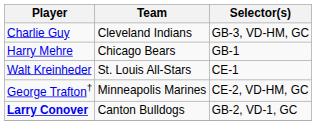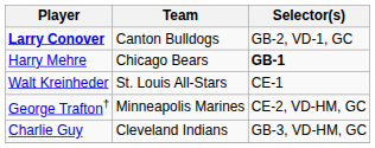rows swapped: Larry Conover <-> Charlie Guy
Harry Mehre | Selector(s): normal -> bold
